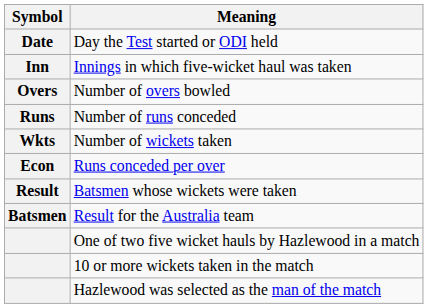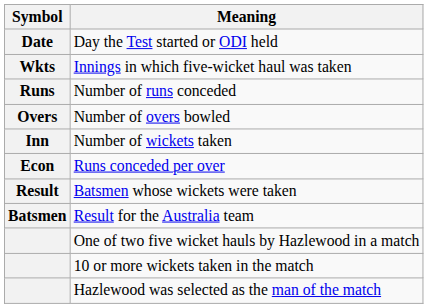Innings in which five-wicket haul was taken | Symbol: Inn -> Wkts
rows swapped: Number of overs bowled <-> Number of runs conceded
Number of wickets taken | Symbol: Wkts -> Inn
